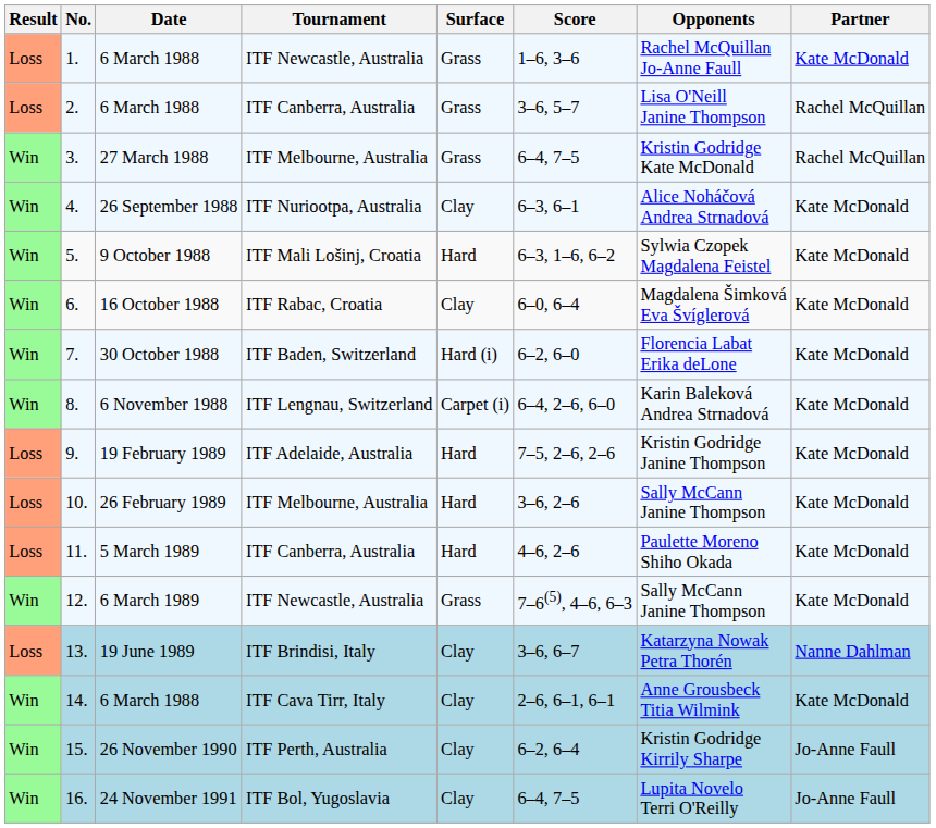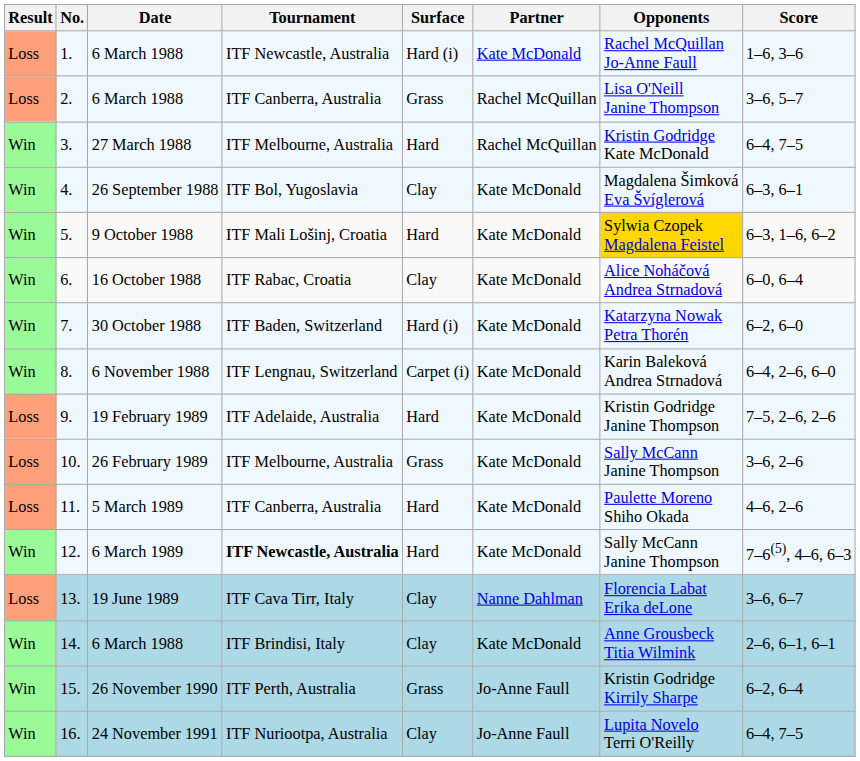columns swapped: Partner <-> Score
1. | Surface: Grass -> Hard (i)
3. | Surface: Grass -> Hard
4. | Tournament: ITF Nuriootpa, Australia -> ITF Bol, Yugoslavia
4. | Opponents: Alice Noháčová Andrea Strnadová -> Magdalena Šimková Eva Švíglerová
5. | Opponents: no background -> gold background
6. | Opponents: Magdalena Šimková Eva Švíglerová -> Alice Noháčová Andrea Strnadová
7. | Opponents: Florencia Labat Erika deLone -> Katarzyna Nowak Petra Thorén
10. | Surface: Hard -> Grass
12. | Tournament: normal -> bold
12. | Surface: Grass -> Hard
13. | Tournament: ITF Brindisi, Italy -> ITF Cava Tirr, Italy
13. | Opponents: Katarzyna Nowak Petra Thorén -> Florencia Labat Erika deLone
14. | Tournament: ITF Cava Tirr, Italy -> ITF Brindisi, Italy
15. | Surface: Clay -> Grass
16. | Tournament: ITF Bol, Yugoslavia -> ITF Nuriootpa, Australia
